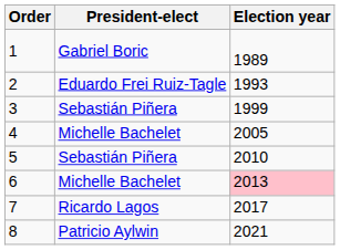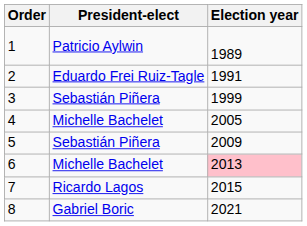1 | President-elect: Gabriel Boric -> Patricio Aylwin
2 | Election year: 1993 -> 1991
5 | Election year: 2010 -> 2009
7 | Election year: 2017 -> 2015
8 | President-elect: Patricio Aylwin -> Gabriel Boric
